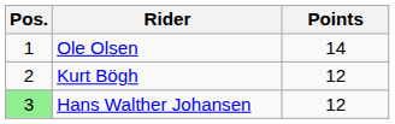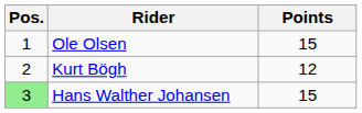Ole Olsen | Points: 14 -> 15
Hans Walther Johansen | Points: 12 -> 15
